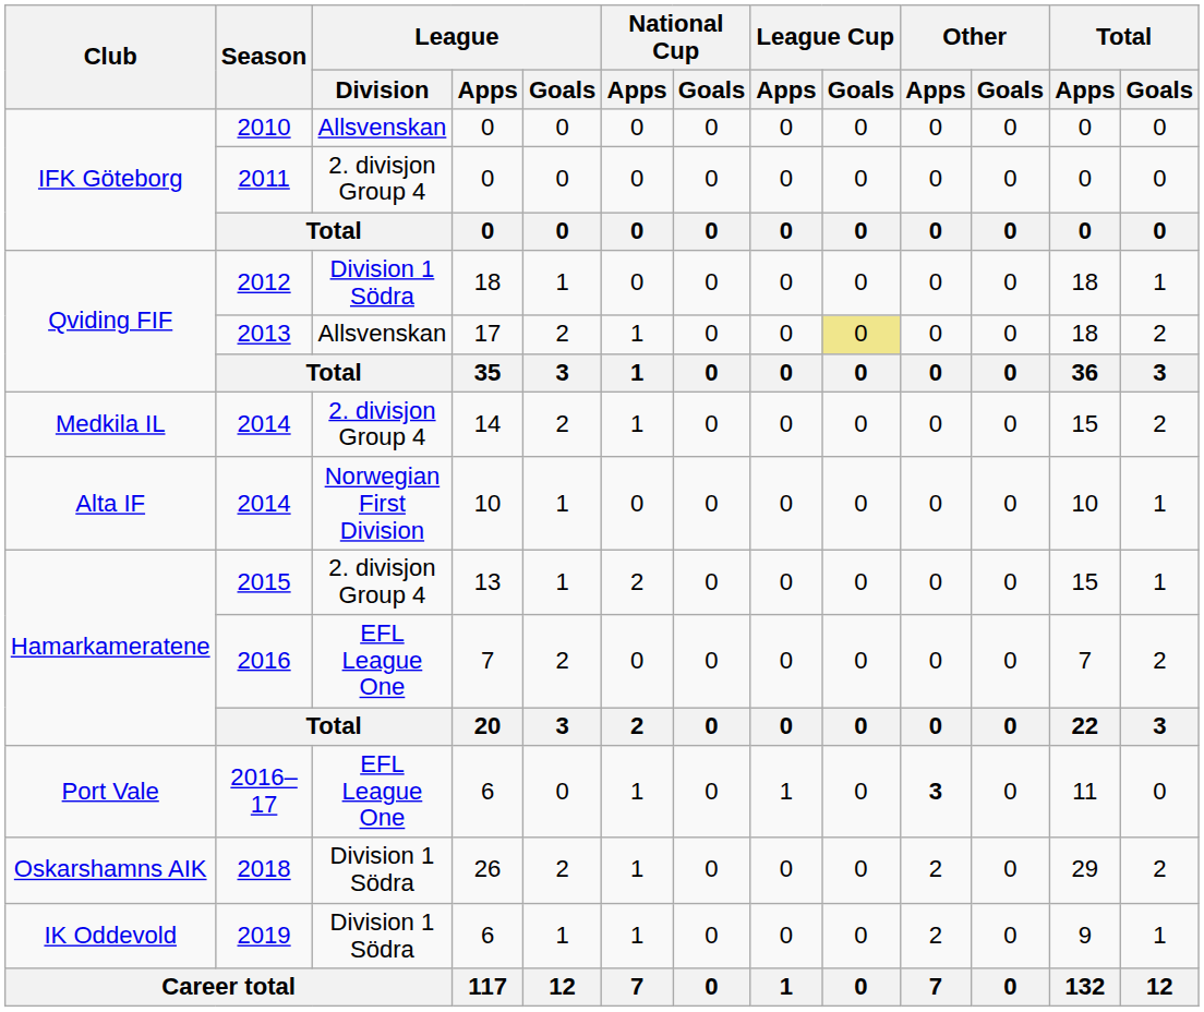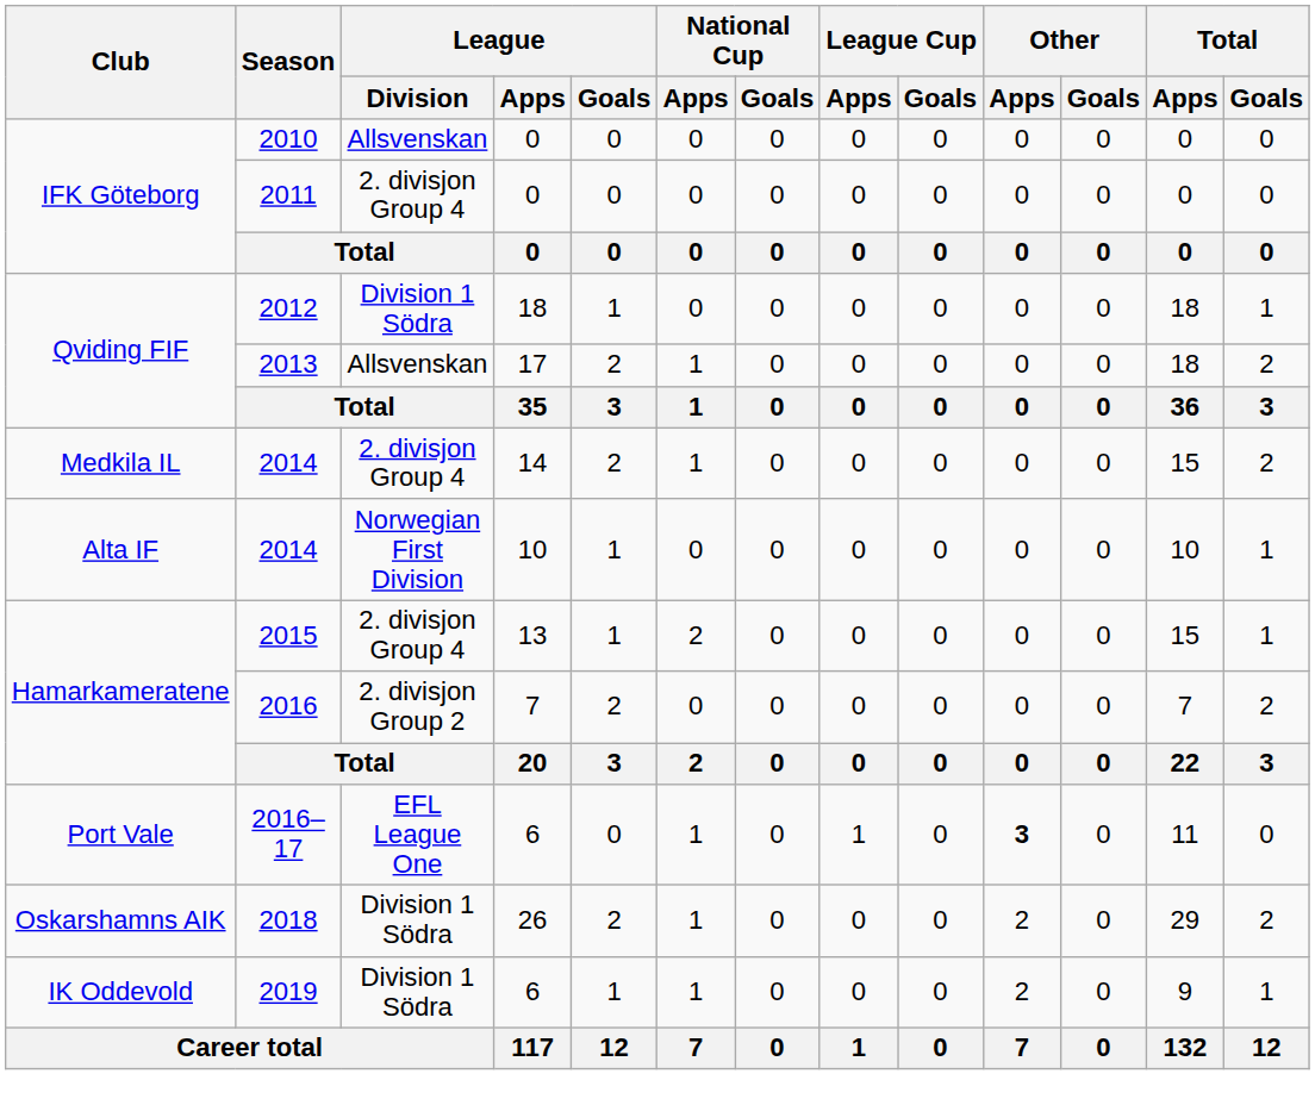2013 | League Cup / Goals: khaki background -> no background
2016 | League / Division: EFL League One -> 2. divisjon Group 2
